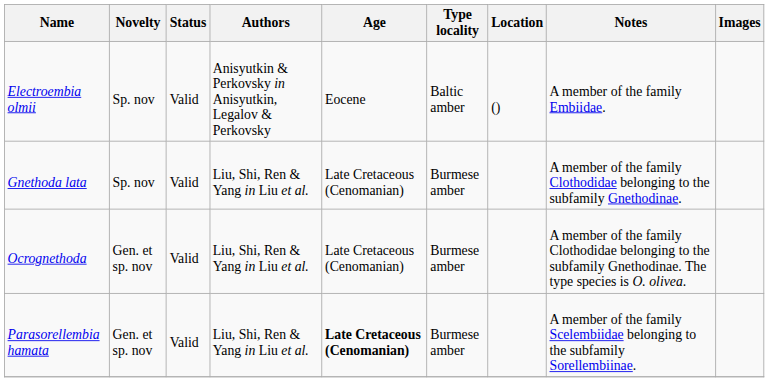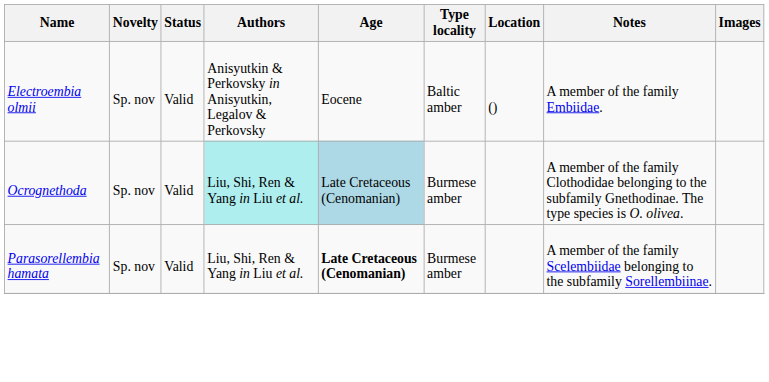- row: Gnethoda lata | Sp. nov | Valid | Liu, Shi, Ren & Yang in Liu et al. | Late Cretaceous (Cenomanian) | Burmese amber | A member of the family Clothodidae belonging to the subfamily Gnethodinae.
Ocrognethoda | Novelty: Gen. et sp. nov -> Sp. nov
Ocrognethoda | Authors: no background -> paleturquoise background
Ocrognethoda | Age: no background -> lightblue background
Parasorellembia hamata | Novelty: Gen. et sp. nov -> Sp. nov
